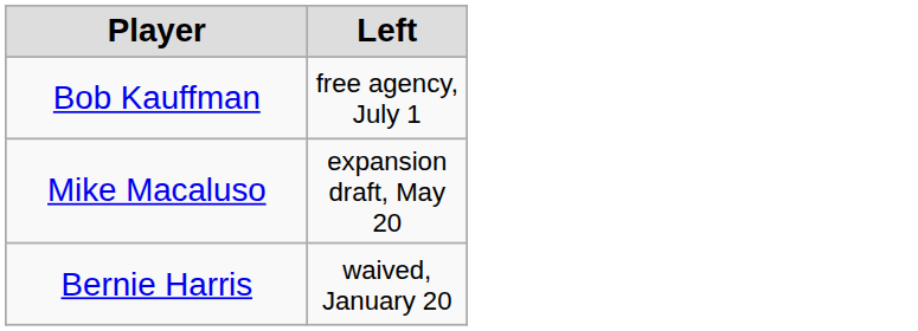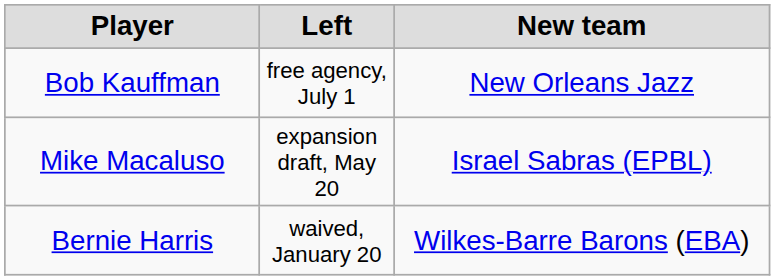+ column: New team | New Orleans Jazz | Israel Sabras (EPBL) | Wilkes-Barre Barons (EBA)
